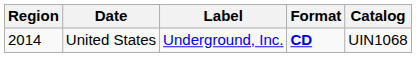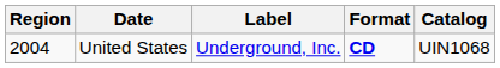United States | Region: 2014 -> 2004
